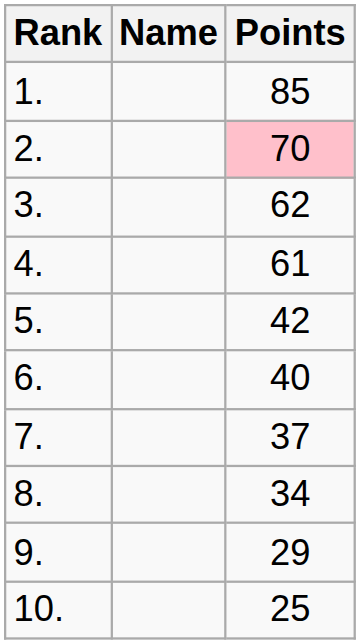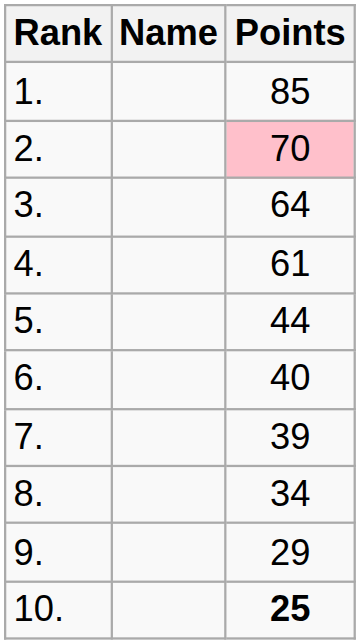3. | Points: 62 -> 64
5. | Points: 42 -> 44
7. | Points: 37 -> 39
10. | Points: normal -> bold
